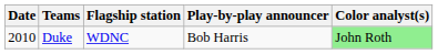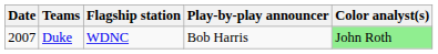Duke | Date: 2010 -> 2007
